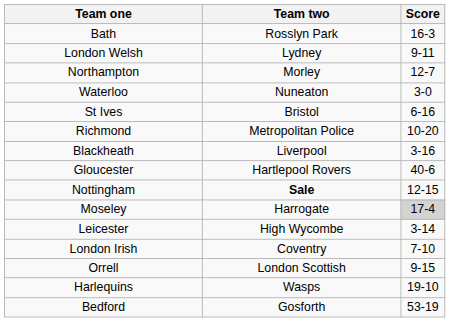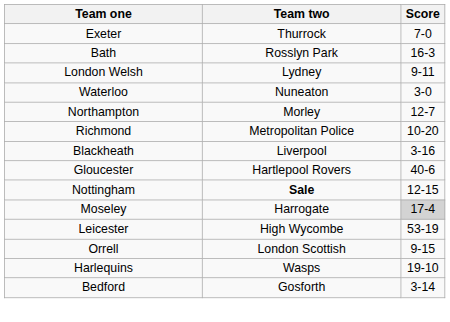+ row: Exeter | Thurrock | 7-0
rows swapped: Northampton <-> Waterloo
- row: St Ives | Bristol | 6-16
Leicester | Score: 3-14 -> 53-19
- row: London Irish | Coventry | 7-10
Bedford | Score: 53-19 -> 3-14
